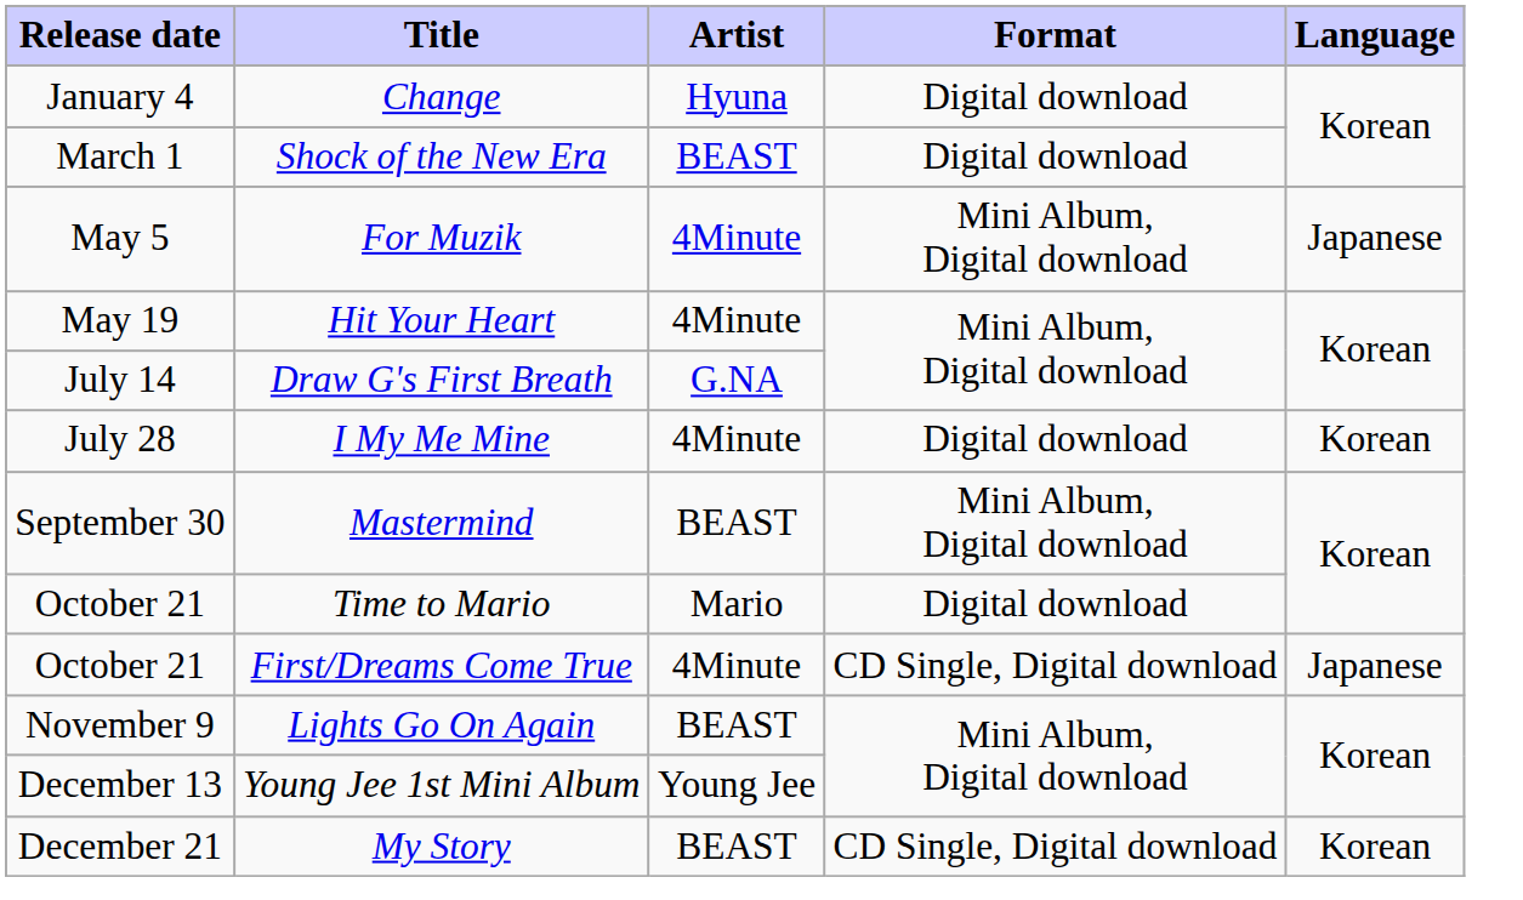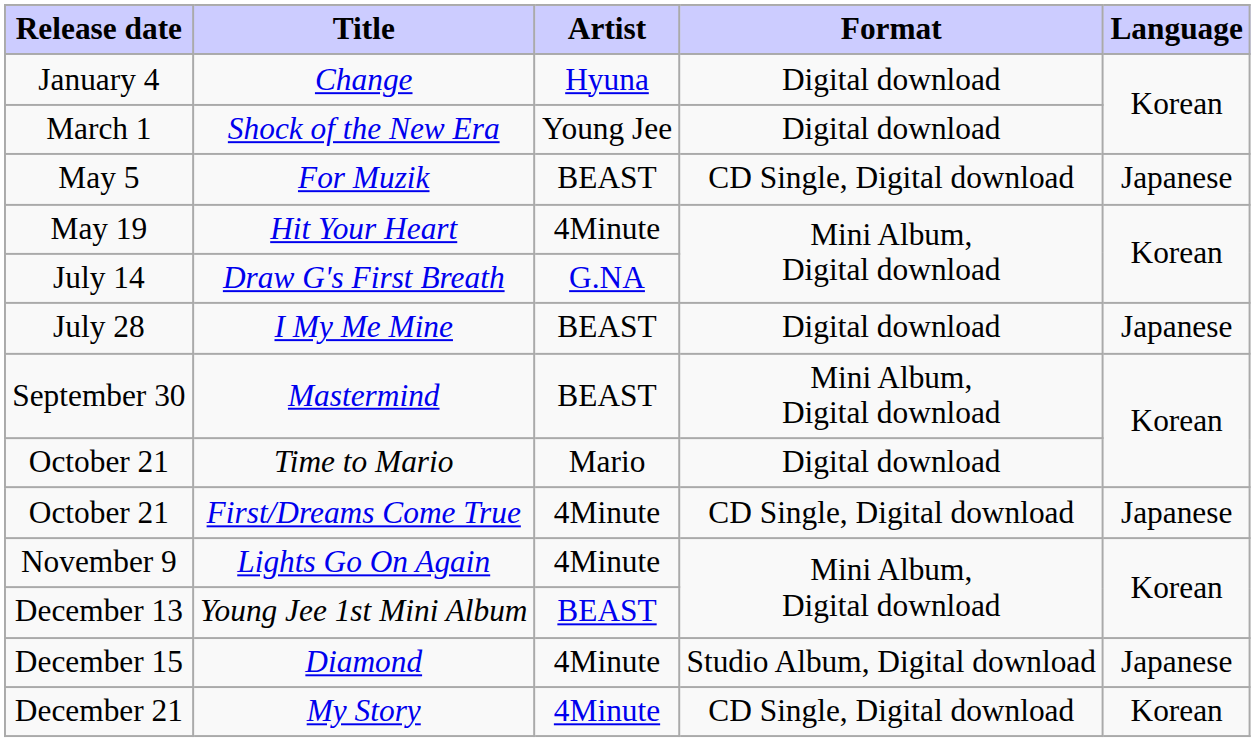Shock of the New Era | Artist: BEAST -> Young Jee
For Muzik | Artist: 4Minute -> BEAST
For Muzik | Format: Mini Album, Digital download -> CD Single, Digital download
I My Me Mine | Artist: 4Minute -> BEAST
I My Me Mine | Language: Korean -> Japanese
Lights Go On Again | Artist: BEAST -> 4Minute
Young Jee 1st Mini Album | Artist: Young Jee -> BEAST
+ row: December 15 | Diamond | 4Minute | Studio Album, Digital download | Japanese
My Story | Artist: BEAST -> 4Minute
